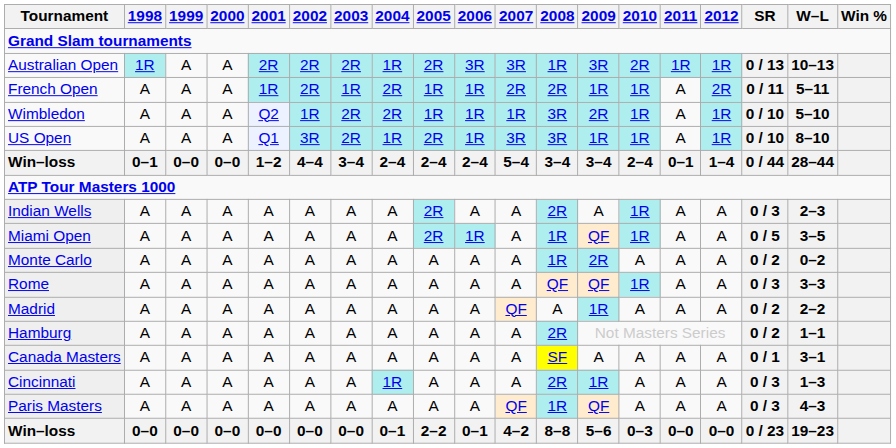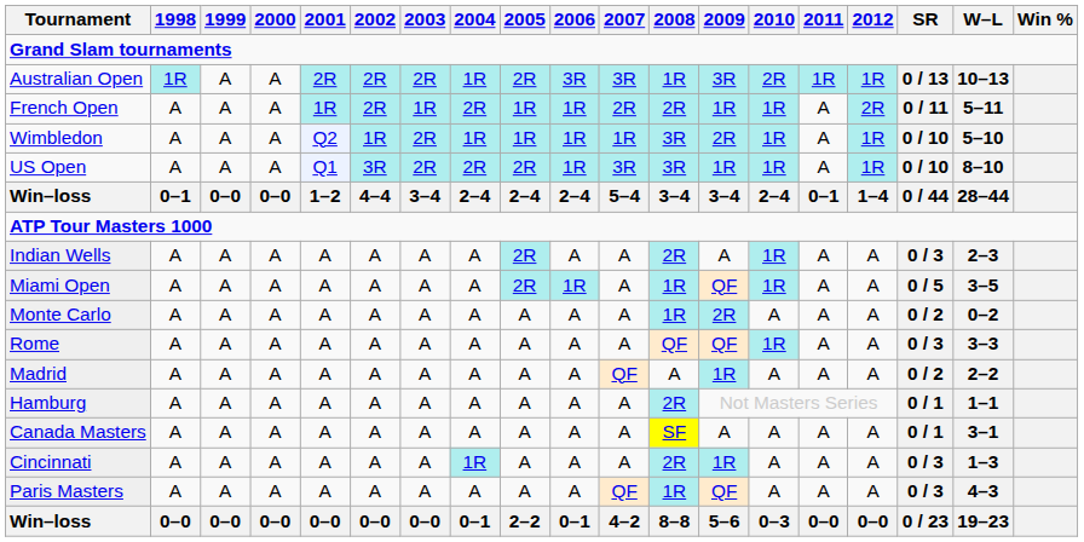Wimbledon | 2004: 2R -> 1R
US Open | 2004: 1R -> 2R
Hamburg | SR: 0 / 2 -> 0 / 1
